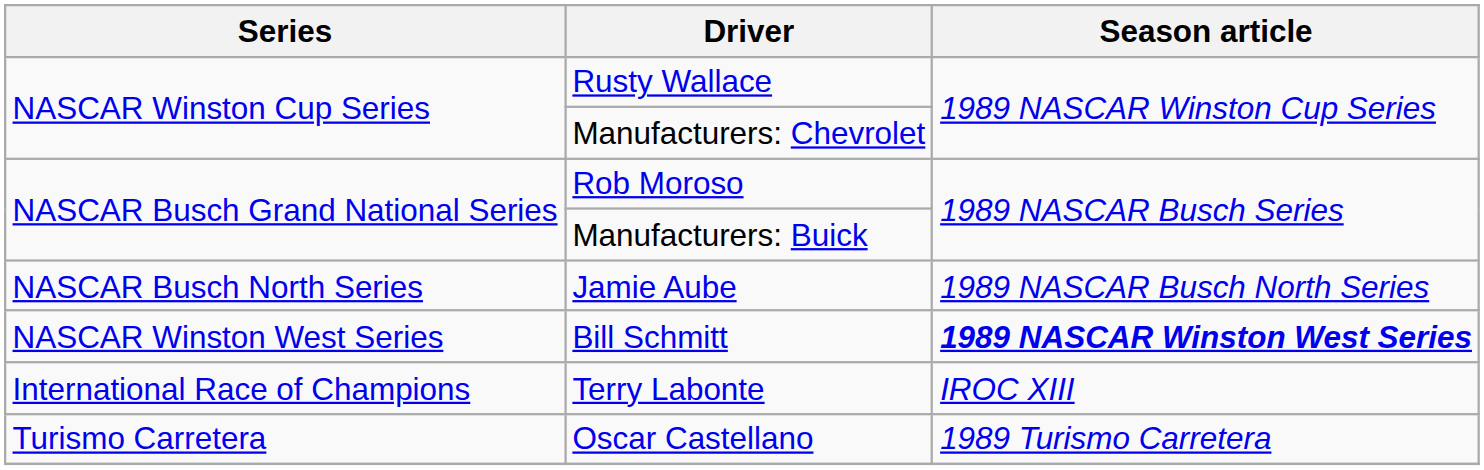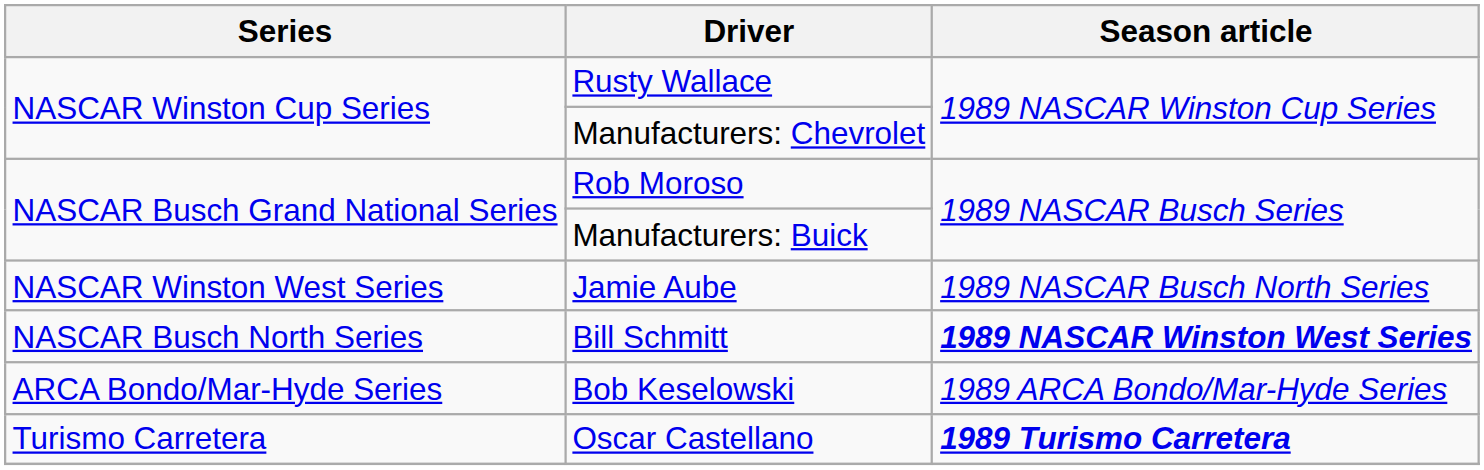Jamie Aube | Series: NASCAR Busch North Series -> NASCAR Winston West Series
Bill Schmitt | Series: NASCAR Winston West Series -> NASCAR Busch North Series
+ row: ARCA Bondo/Mar-Hyde Series | Bob Keselowski | 1989 ARCA Bondo/Mar-Hyde Series
- row: International Race of Champions | Terry Labonte | IROC XIII
Oscar Castellano | Season article: normal -> bold
